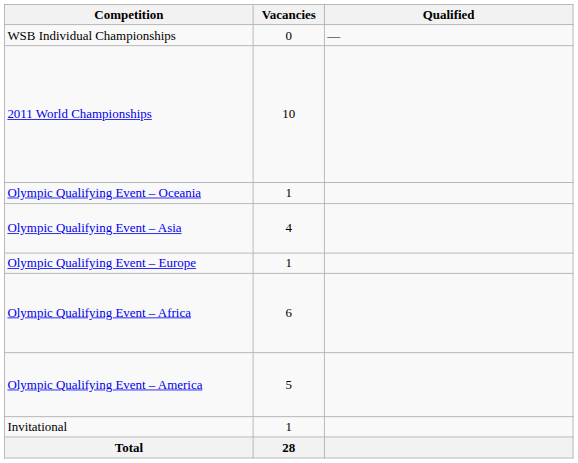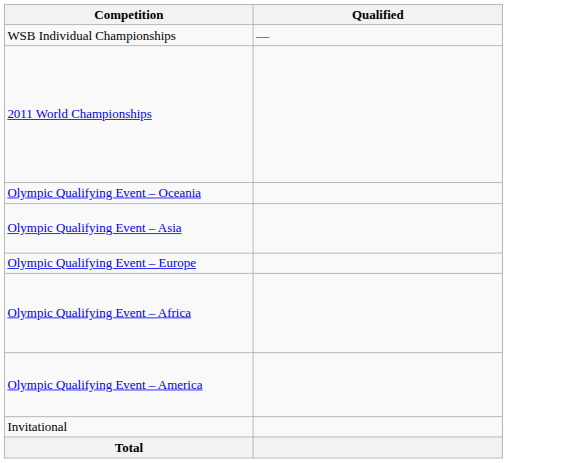- column: Vacancies | 0 | 10 | 1 | 4 | 1 | 6 | 5 | 1 | 28
